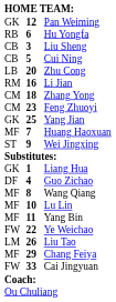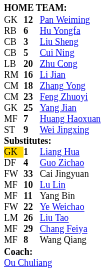Liang Hua | column 1: no background -> gold background
rows swapped: Wang Qiang <-> Cai Jingyuan
